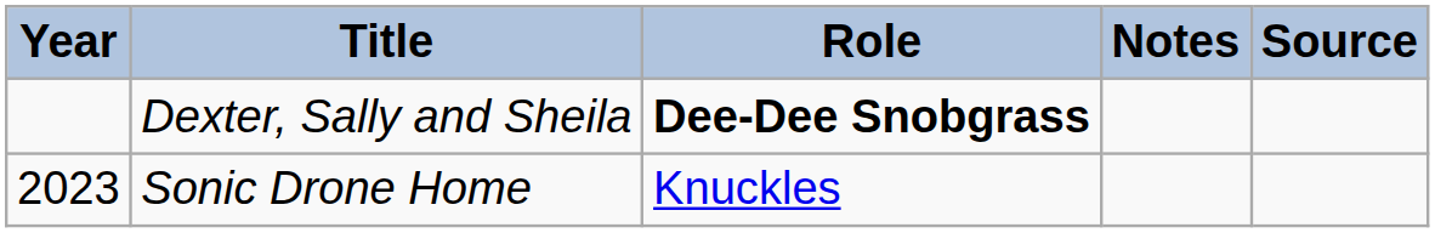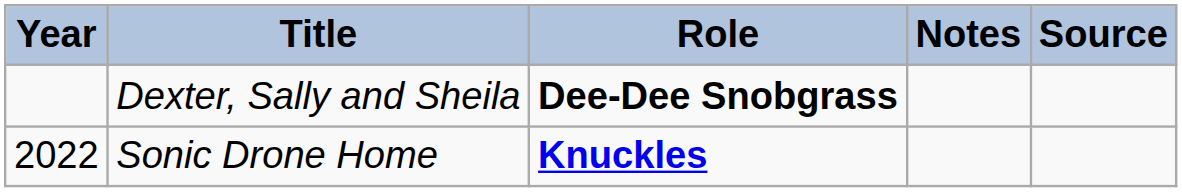Sonic Drone Home | Year: 2023 -> 2022
Sonic Drone Home | Role: normal -> bold
